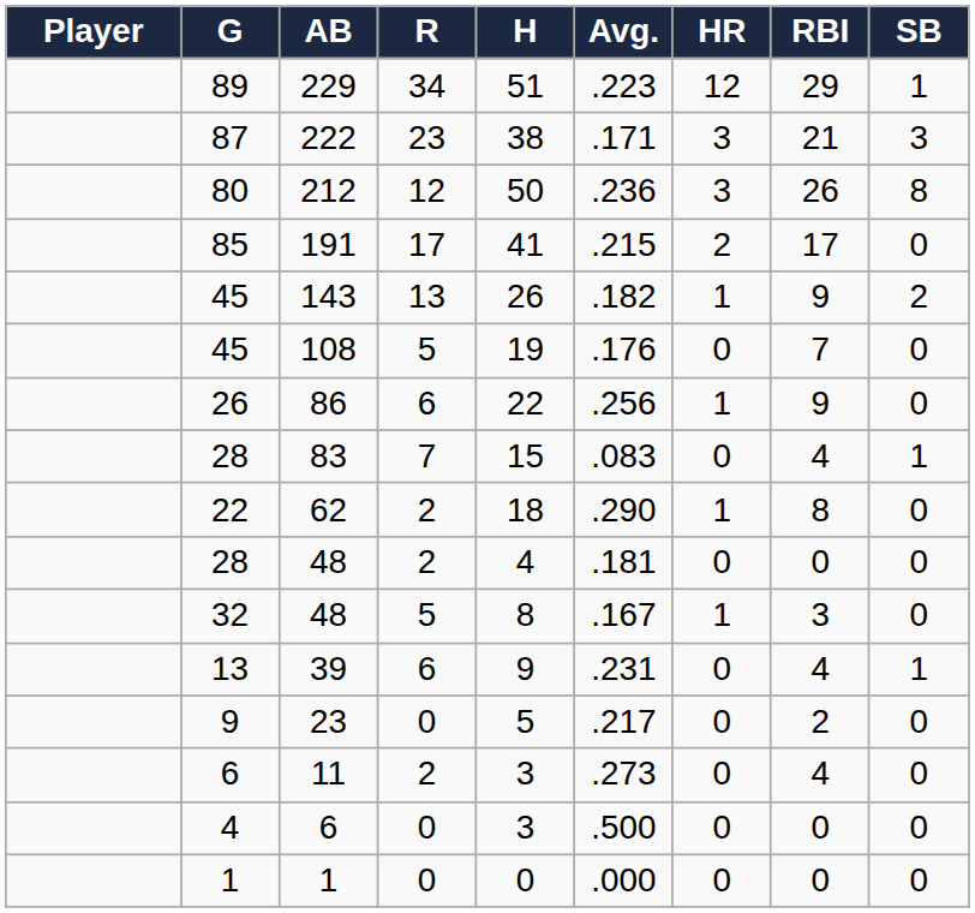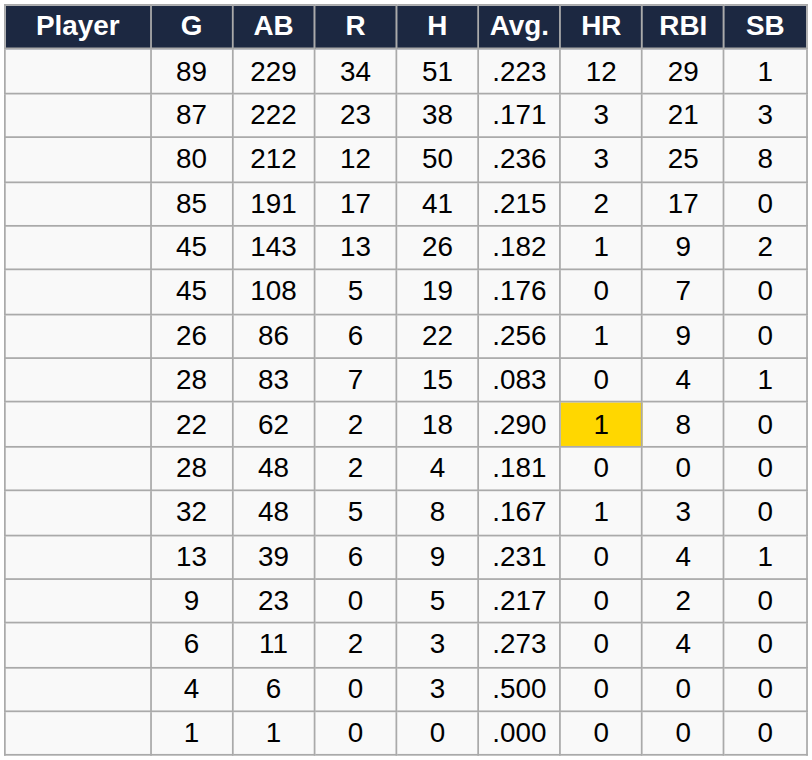212 | RBI: 26 -> 25
62 | HR: no background -> gold background
